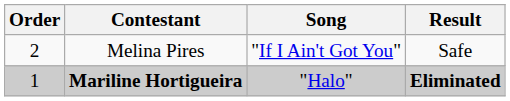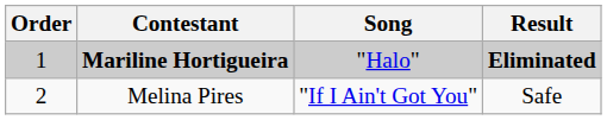rows swapped: Mariline Hortigueira <-> Melina Pires
